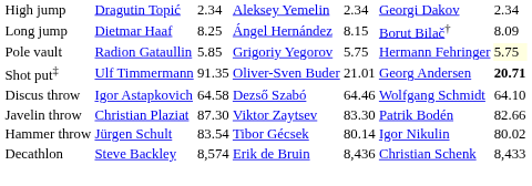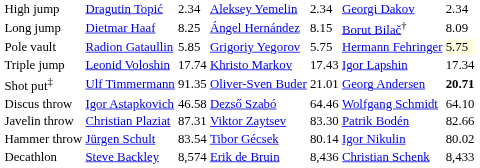+ row: Triple jump | Leonid Voloshin | 17.74 | Khristo Markov | 17.43 | Igor Lapshin | 17.34
Discus throw | column 3: 64.58 -> 46.58
Javelin throw | column 3: 87.30 -> 87.31
